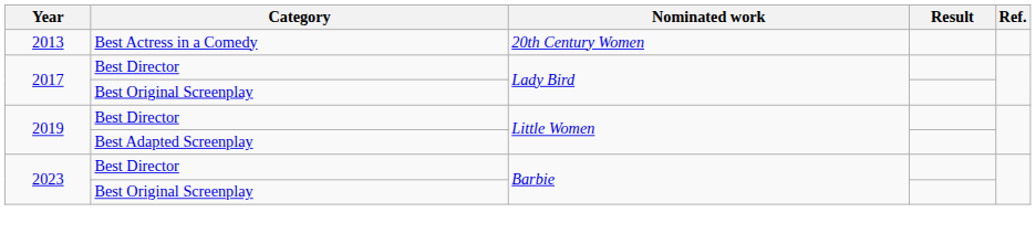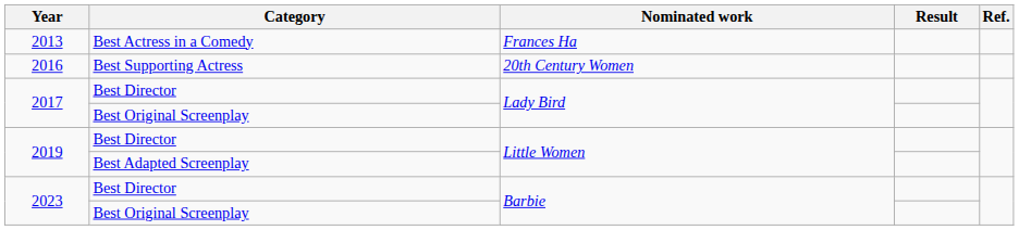2013 | Nominated work: 20th Century Women -> Frances Ha
+ row: 2016 | Best Supporting Actress | 20th Century Women
